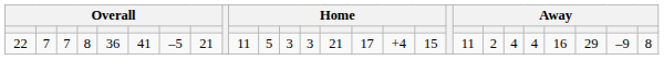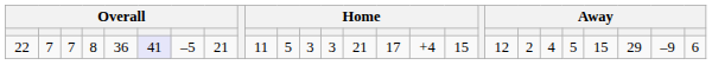22 | column 6: no background -> lavender background
22 | column 19: 11 -> 12
22 | column 22: 4 -> 5
22 | column 23: 16 -> 15
22 | column 26: 8 -> 6
